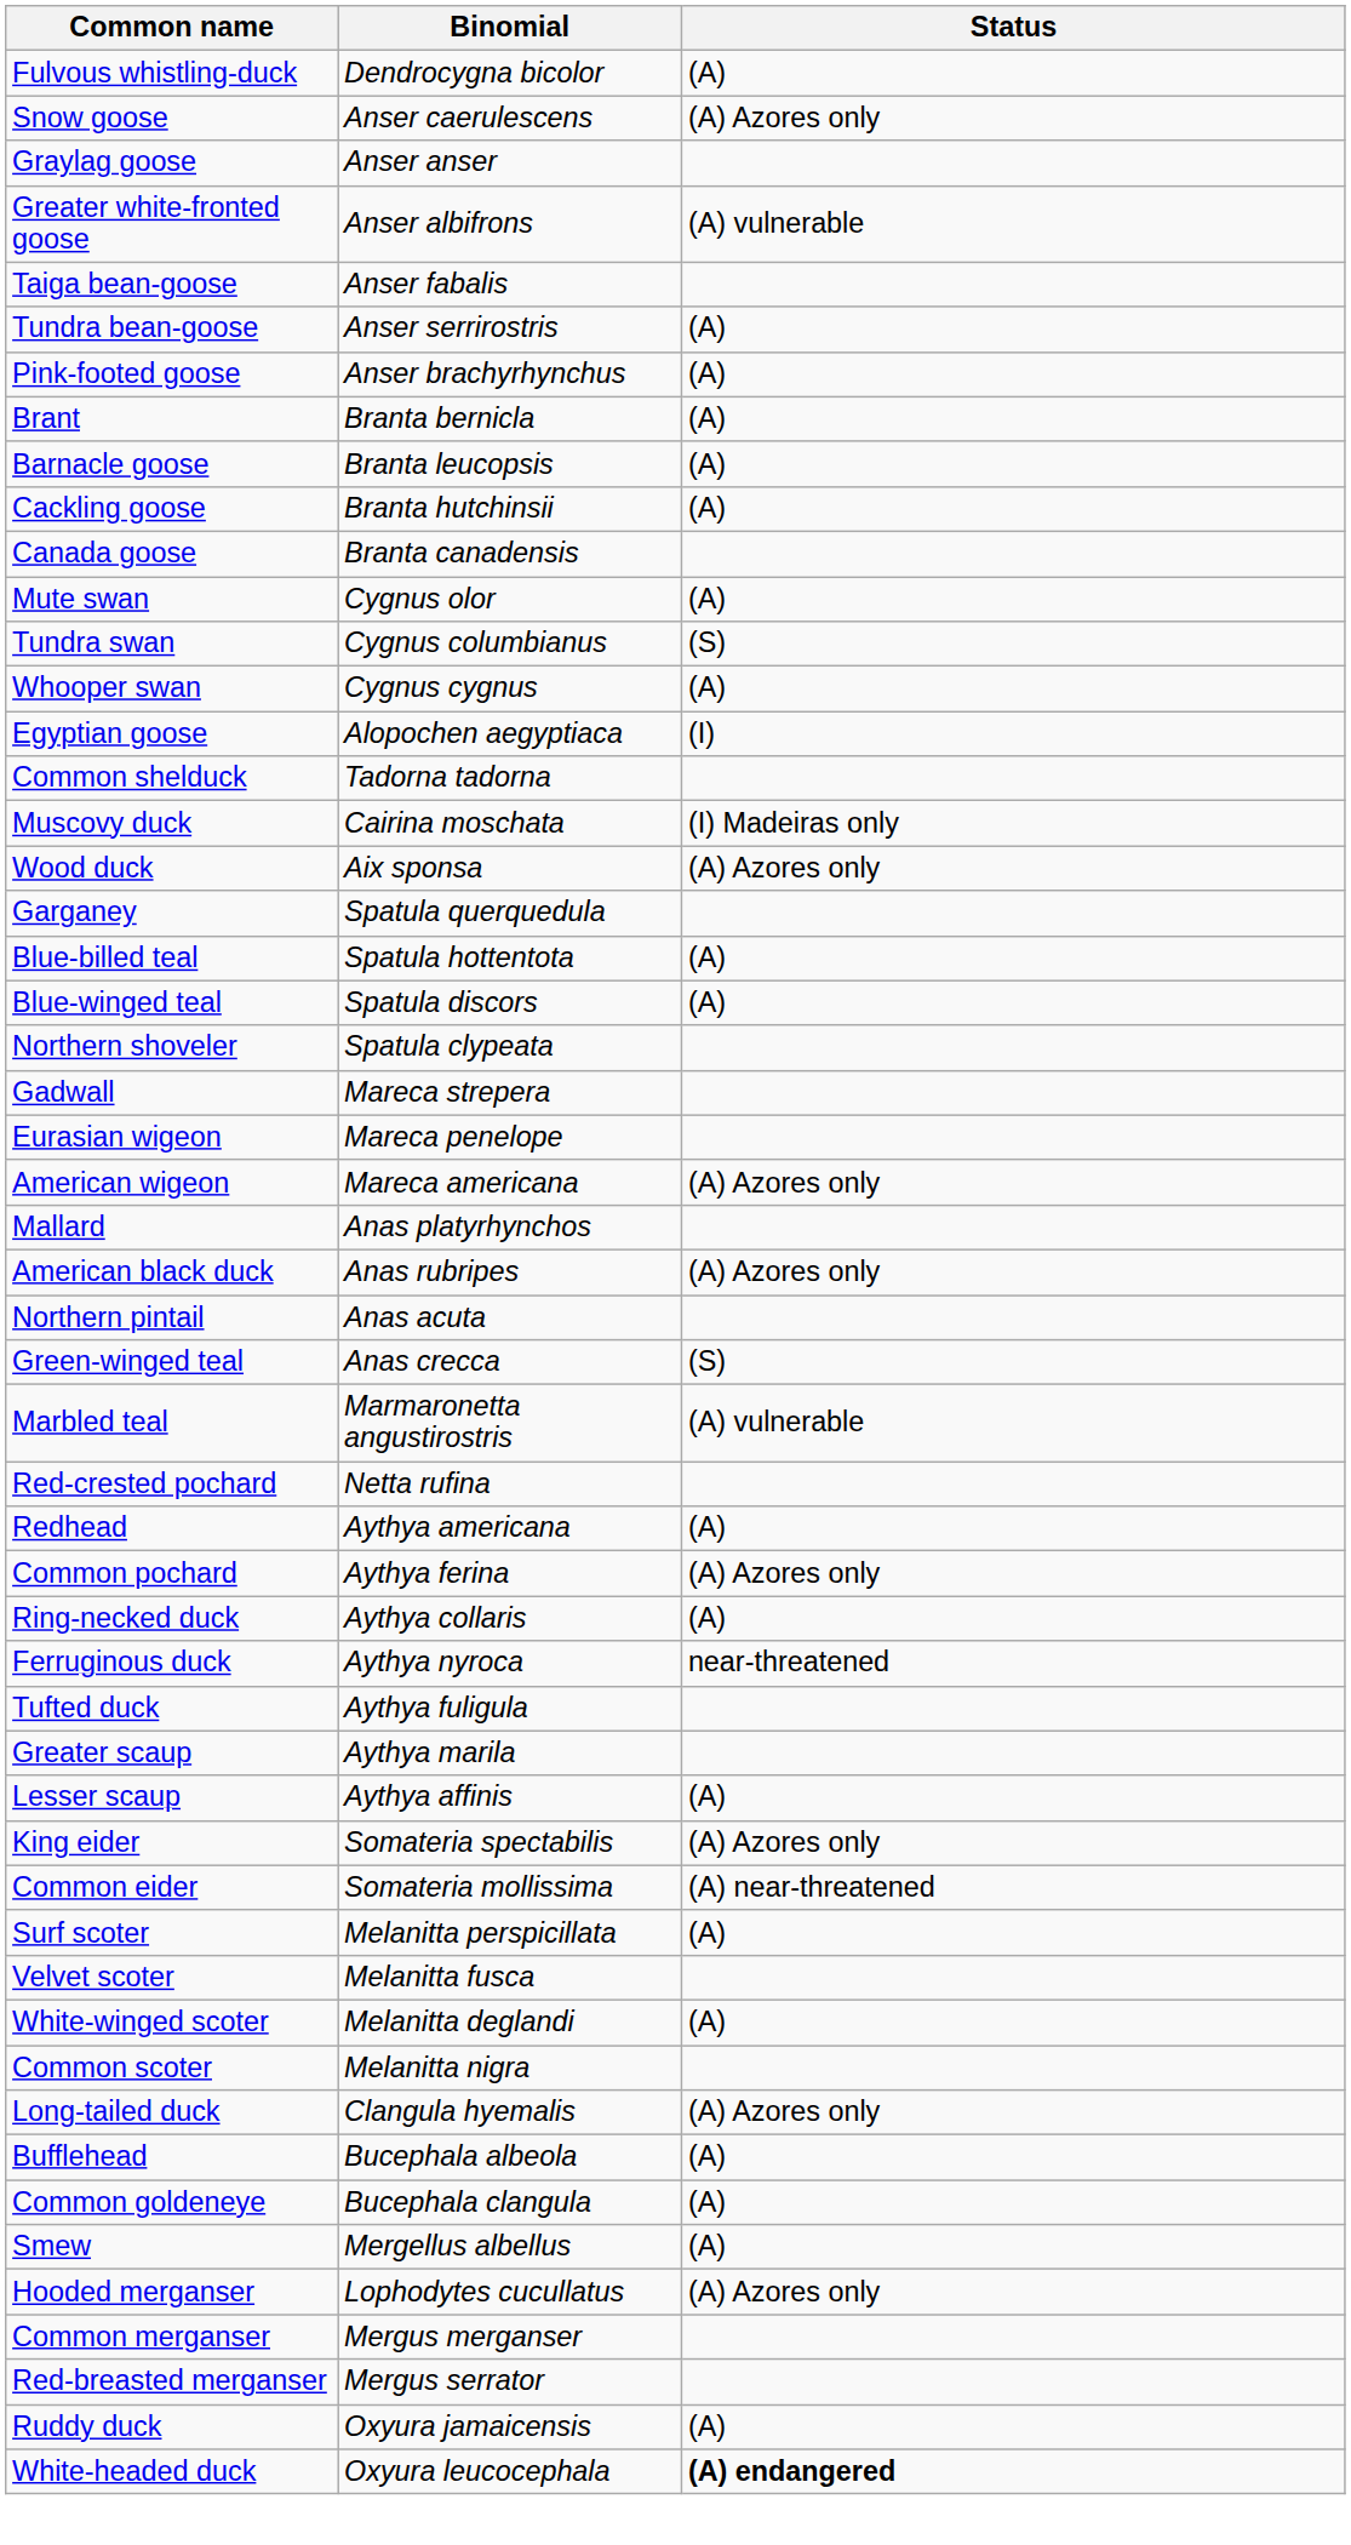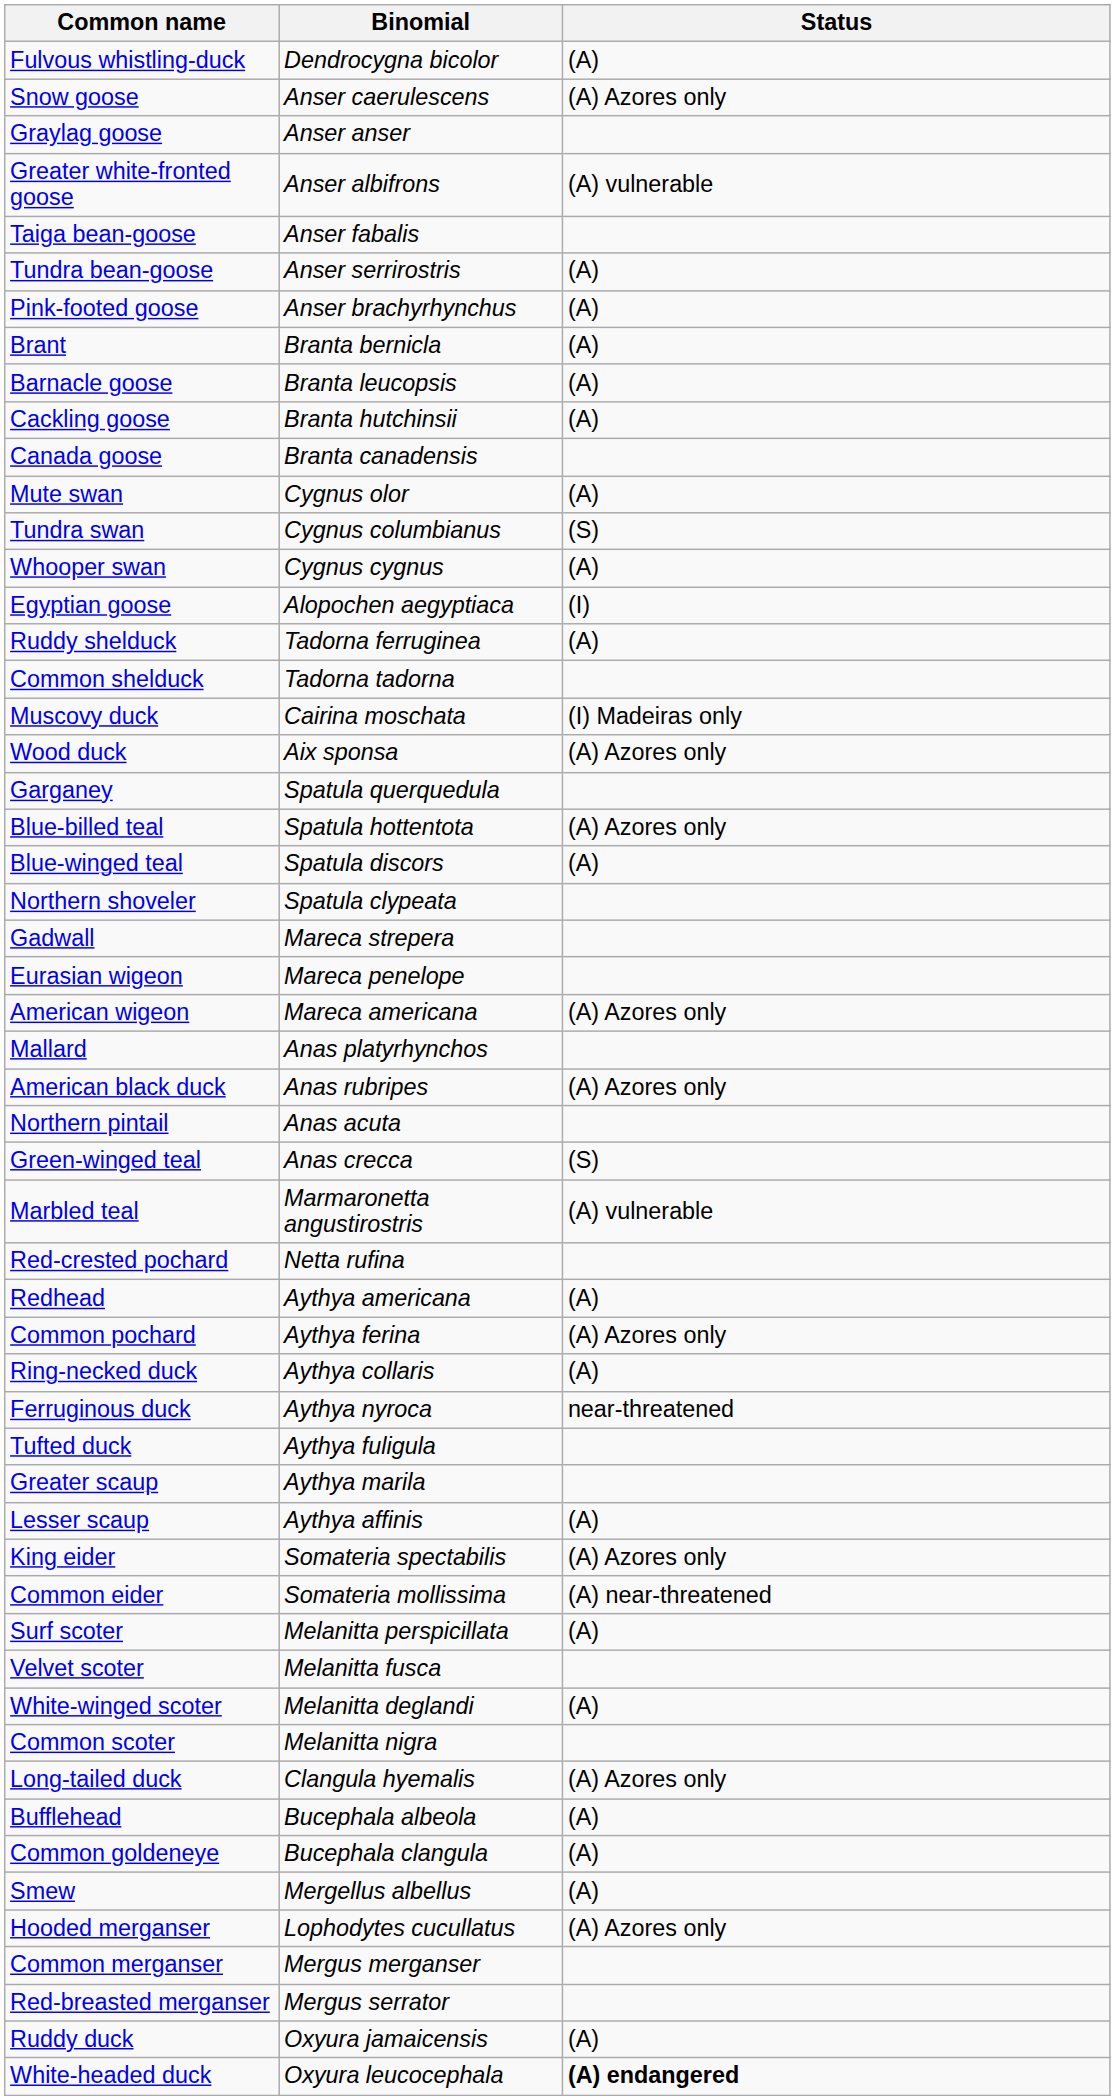+ row: Ruddy shelduck | Tadorna ferruginea | (A)
Blue-billed teal | Status: (A) -> (A) Azores only
